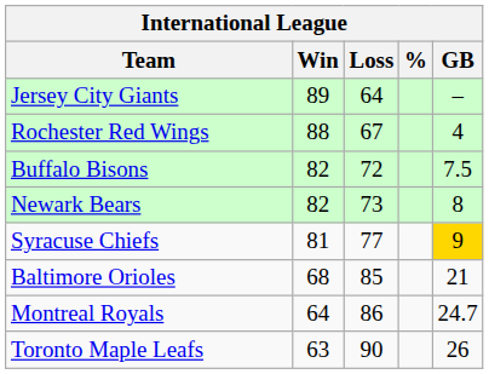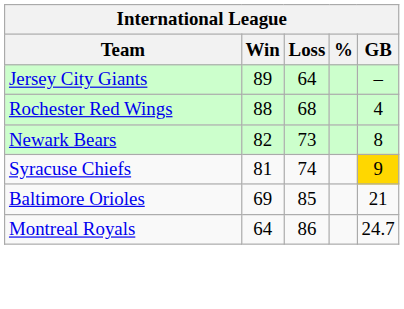Rochester Red Wings | Loss: 67 -> 68
- row: Buffalo Bisons | 82 | 72 | 7.5
Syracuse Chiefs | Loss: 77 -> 74
Baltimore Orioles | Win: 68 -> 69
- row: Toronto Maple Leafs | 63 | 90 | 26
